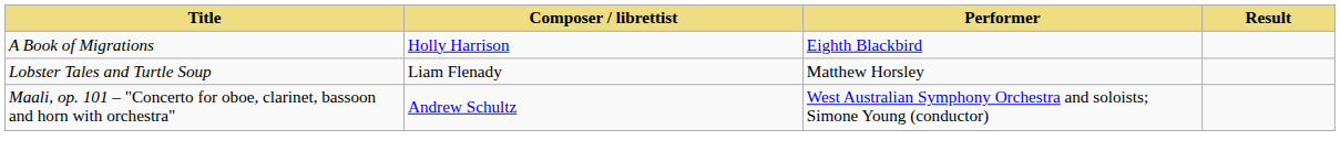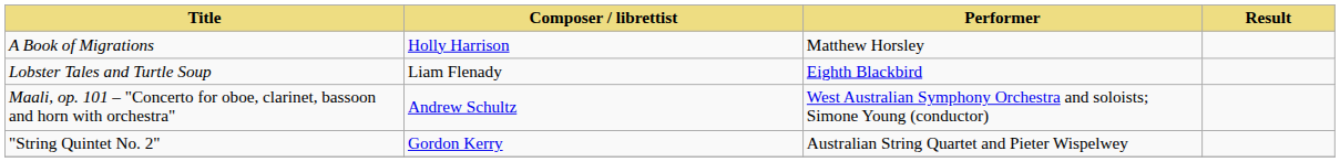A Book of Migrations | Performer: Eighth Blackbird -> Matthew Horsley
Lobster Tales and Turtle Soup | Performer: Matthew Horsley -> Eighth Blackbird
+ row: "String Quintet No. 2" | Gordon Kerry | Australian String Quartet and Pieter Wispelwey
